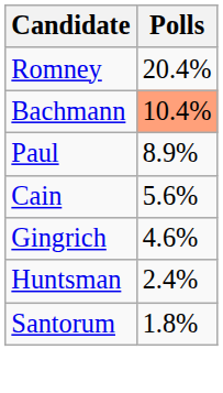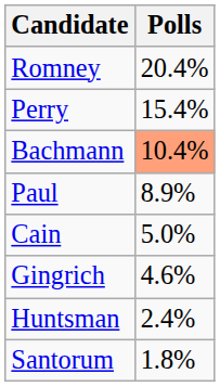+ row: Perry | 15.4%
Cain | Polls: 5.6% -> 5.0%
